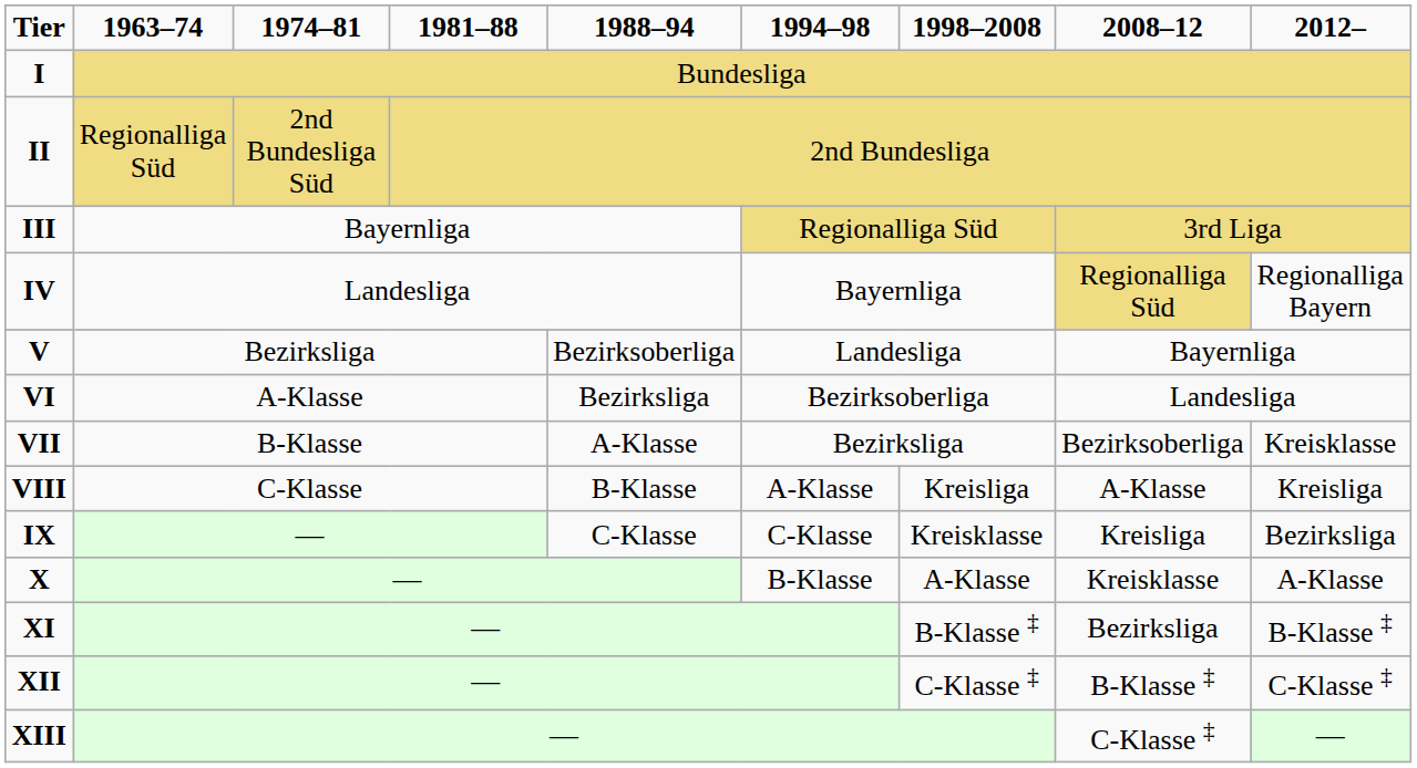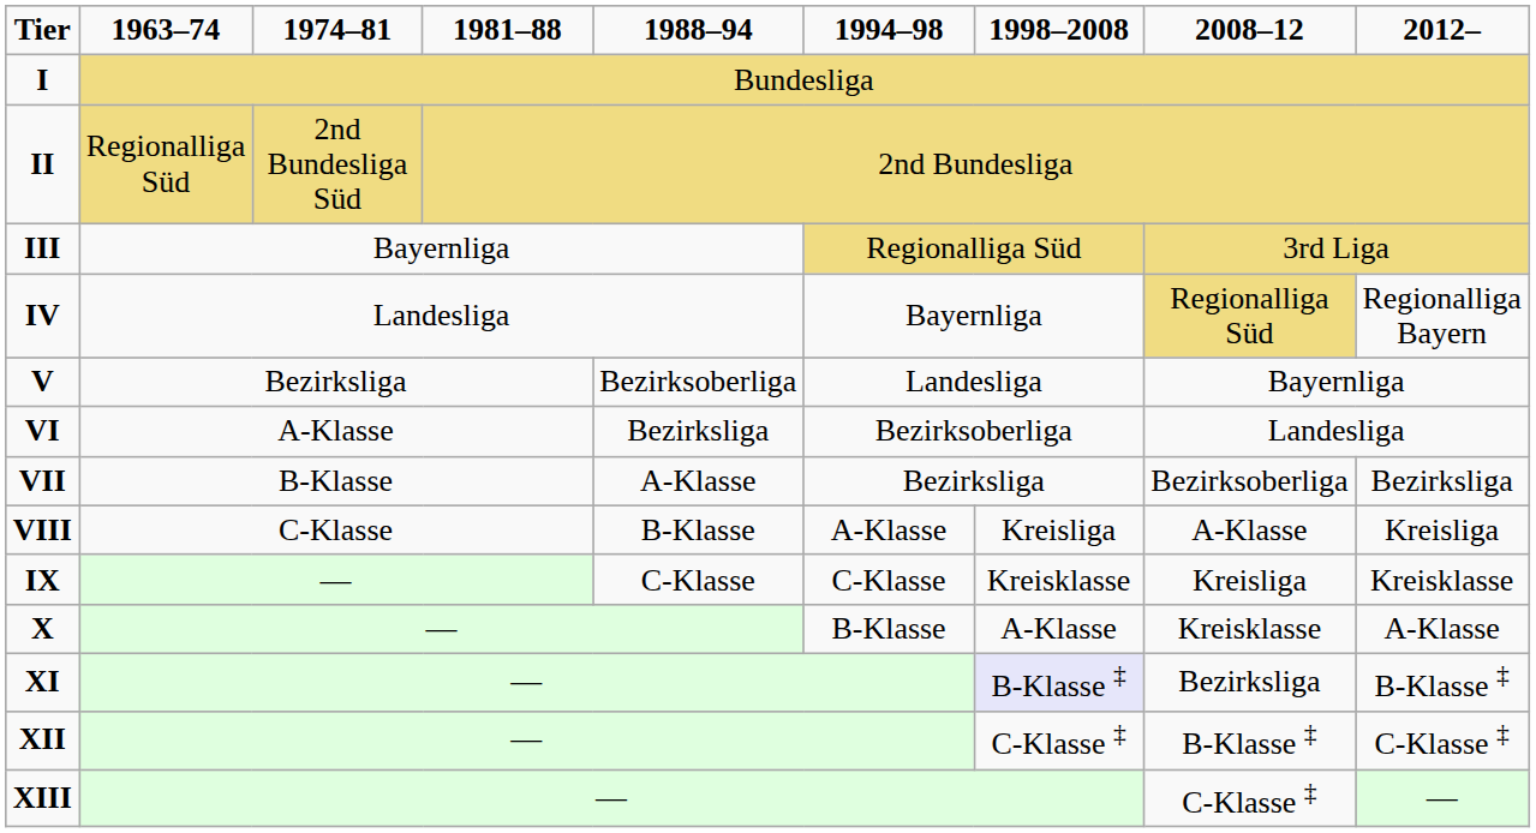VII | 2012–: Kreisklasse -> Bezirksliga
IX | 2012–: Bezirksliga -> Kreisklasse
XI | 1998–2008: no background -> lavender background
